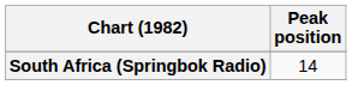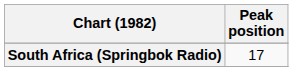South Africa (Springbok Radio) | Peak position: 14 -> 17
